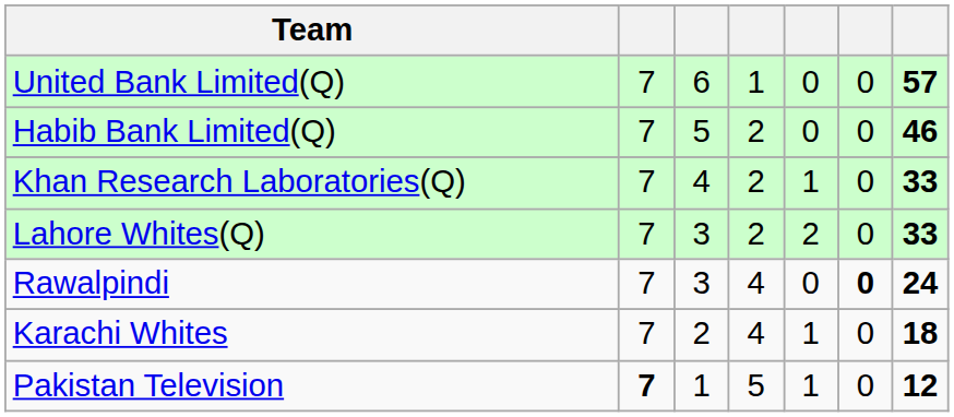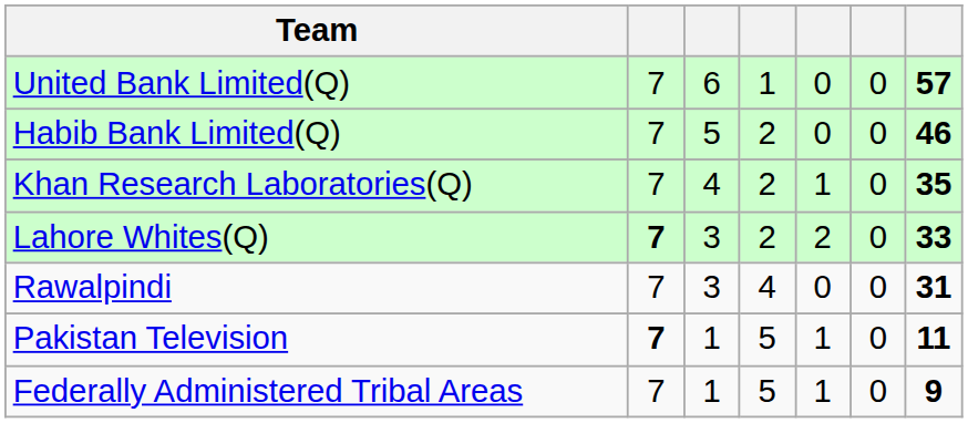Khan Research Laboratories(Q) | column 7: 33 -> 35
Lahore Whites(Q) | column 2: normal -> bold
Rawalpindi | column 6: bold -> normal
Rawalpindi | column 7: 24 -> 31
- row: Karachi Whites | 7 | 2 | 4 | 1 | 0 | 18
Pakistan Television | column 7: 12 -> 11
+ row: Federally Administered Tribal Areas | 7 | 1 | 5 | 1 | 0 | 9
